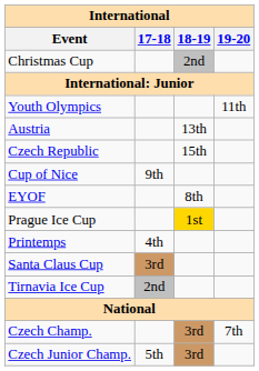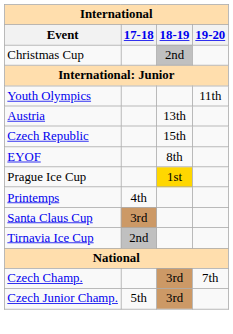- row: Cup of Nice | 9th
